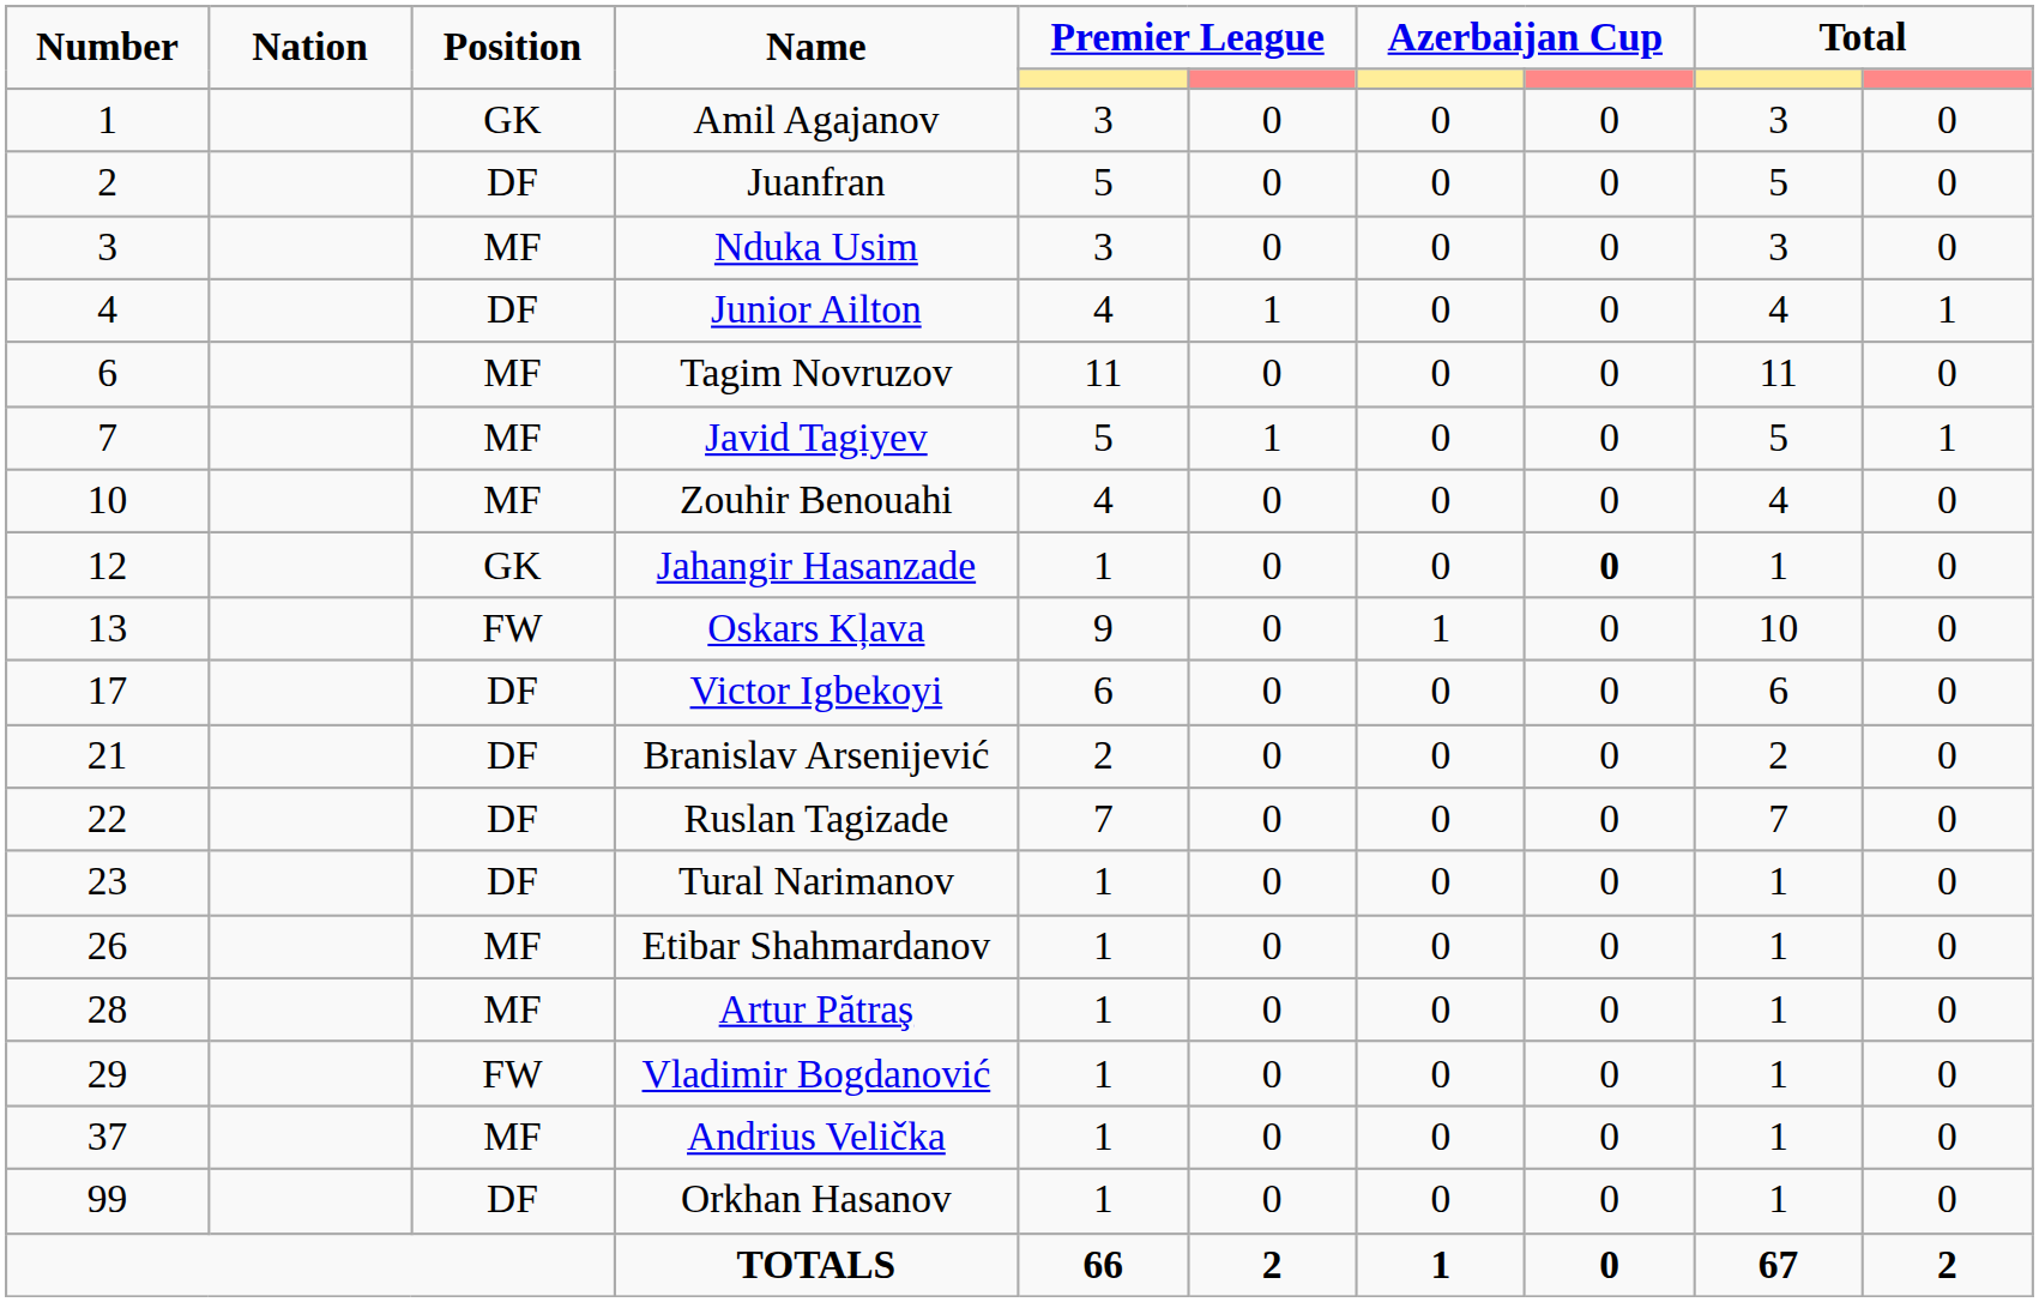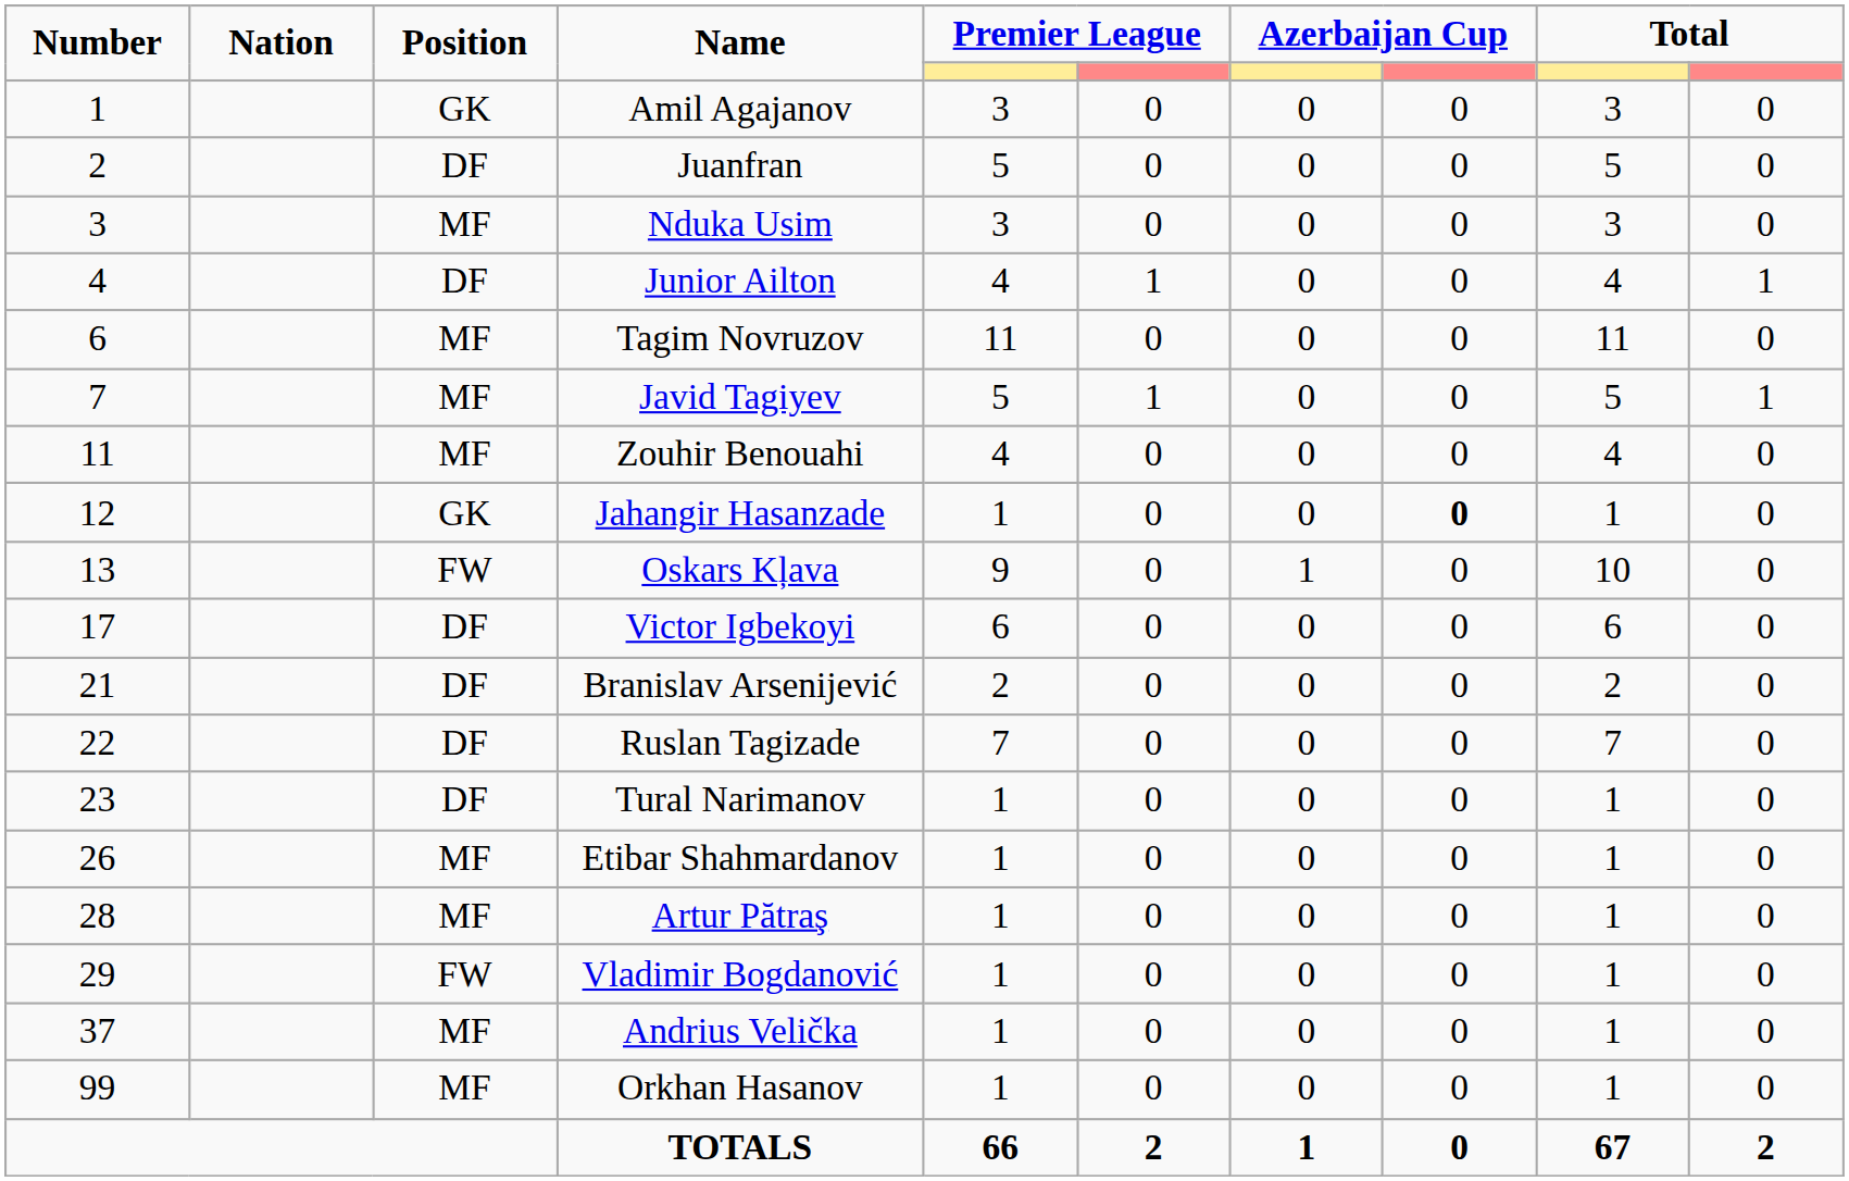Zouhir Benouahi | Number: 10 -> 11
Orkhan Hasanov | Position: DF -> MF
